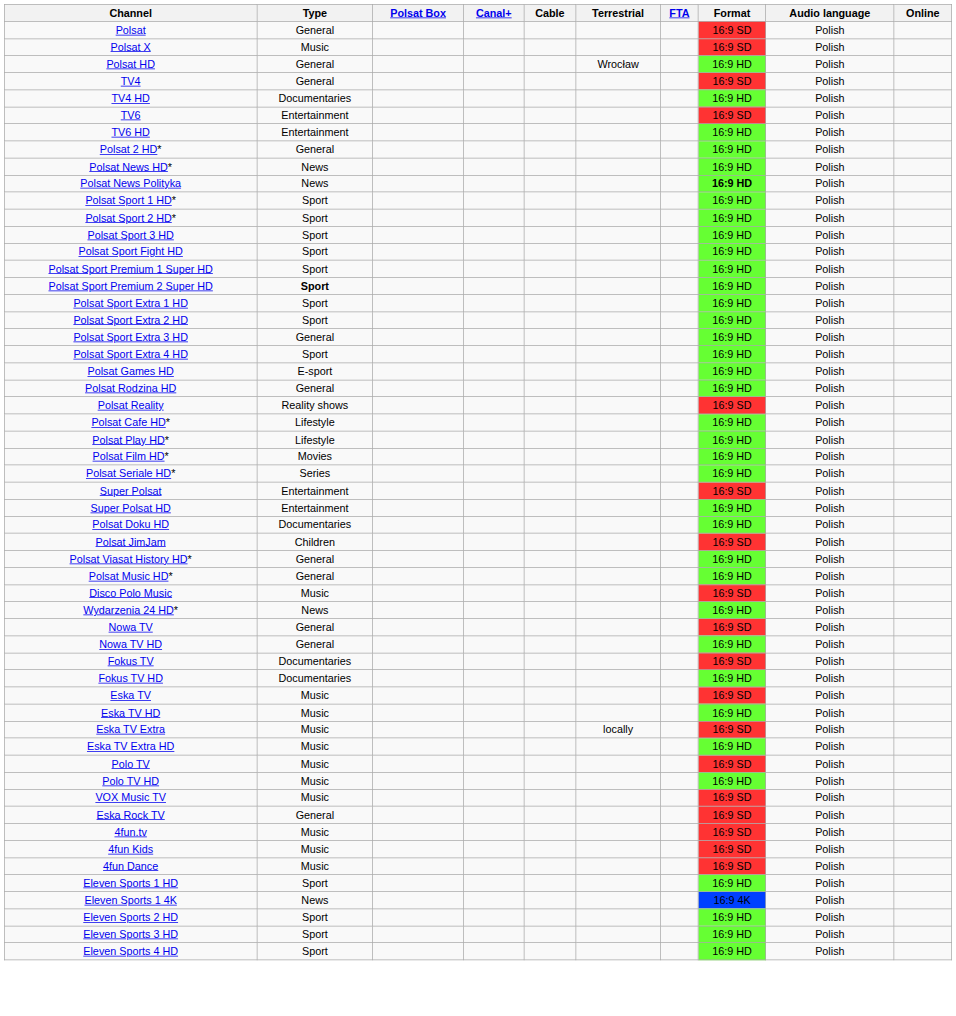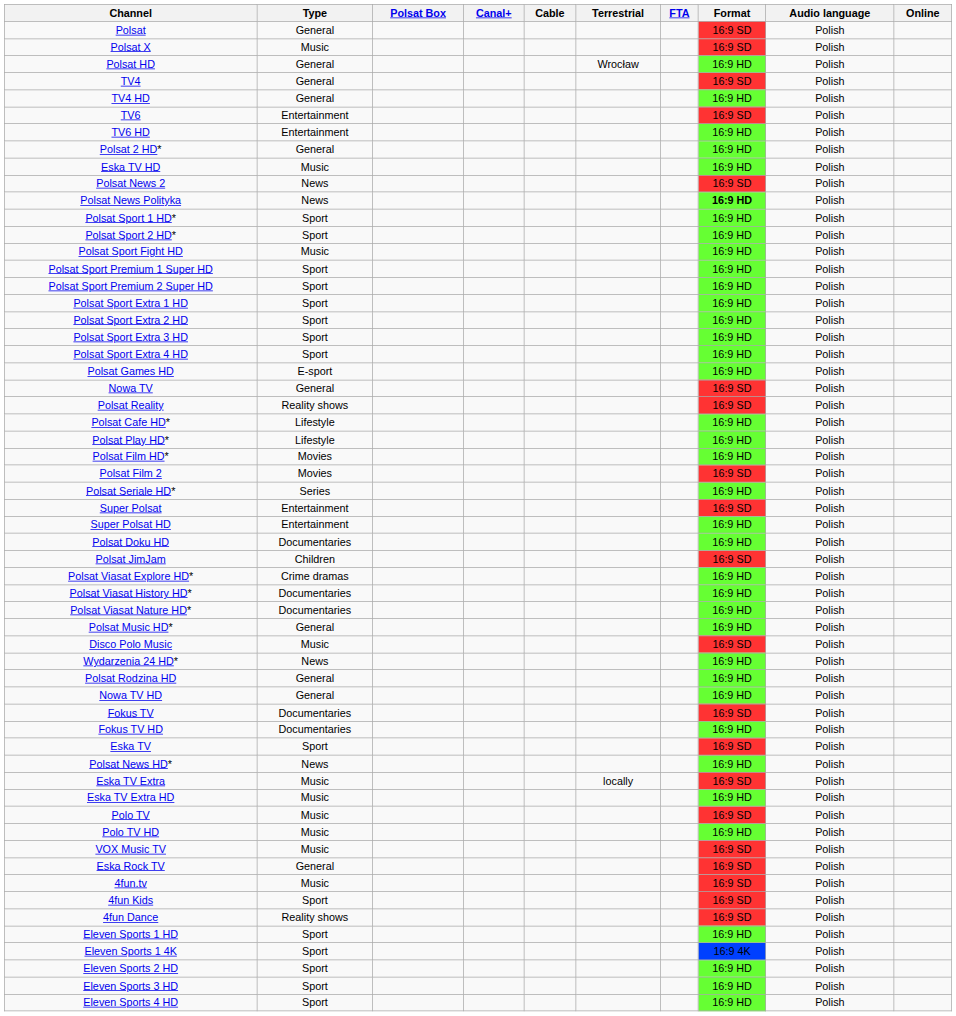TV4 HD | Type: Documentaries -> General
rows swapped: Polsat News HD* <-> Eska TV HD
+ row: Polsat News 2 | News | 16:9 SD | Polish
- row: Polsat Sport 3 HD | Sport | 16:9 HD | Polish
Polsat Sport Fight HD | Type: Sport -> Music
Polsat Sport Premium 2 Super HD | Type: bold -> normal
Polsat Sport Extra 3 HD | Type: General -> Sport
rows swapped: Polsat Rodzina HD <-> Nowa TV
+ row: Polsat Film 2 | Movies | 16:9 SD | Polish
+ row: Polsat Viasat Explore HD* | Crime dramas | 16:9 HD | Polish
Polsat Viasat History HD* | Type: General -> Documentaries
+ row: Polsat Viasat Nature HD* | Documentaries | 16:9 HD | Polish
Eska TV | Type: Music -> Sport
4fun Kids | Type: Music -> Sport
4fun Dance | Type: Music -> Reality shows
Eleven Sports 1 4K | Type: News -> Sport
